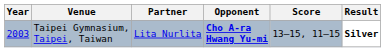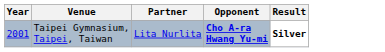- column: Score | 13–15, 11–15
Taipei Gymnasium, Taipei, Taiwan | Year: 2003 -> 2001
